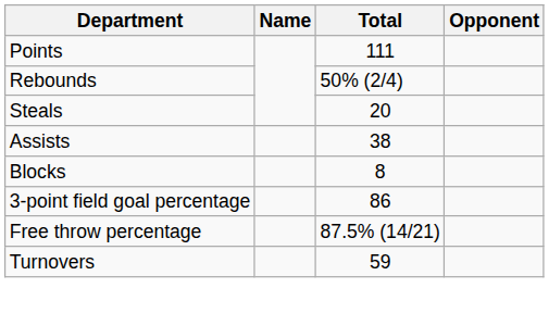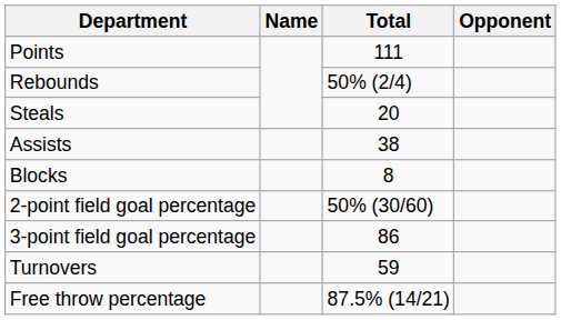+ row: 2-point field goal percentage | 50% (30/60)
rows swapped: Free throw percentage <-> Turnovers
